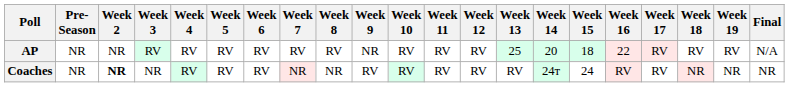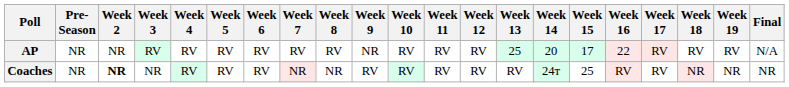AP | Week 15: 18 -> 17
Coaches | Week 15: 24 -> 25
